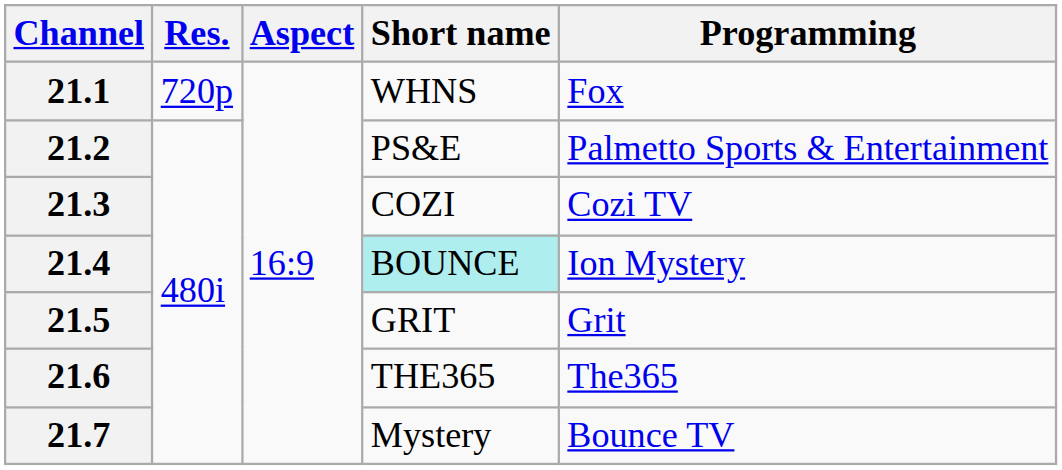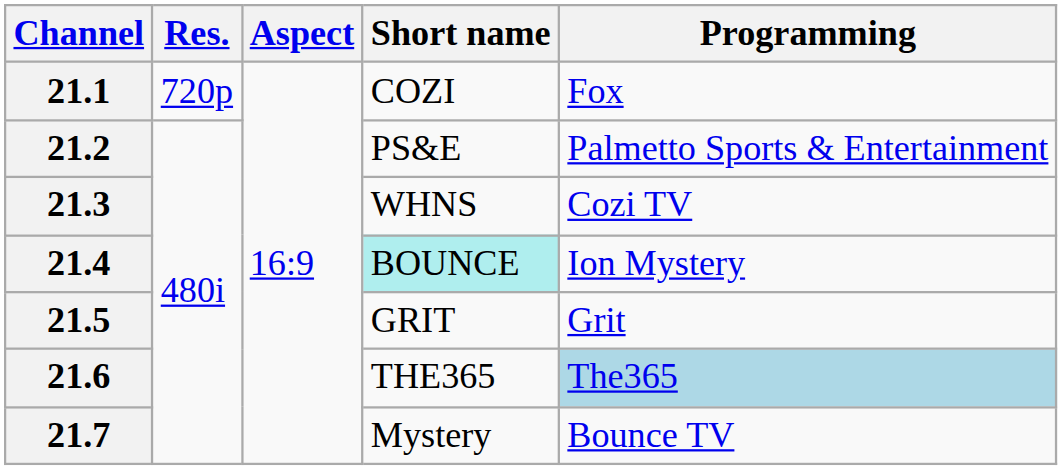21.1 | Short name: WHNS -> COZI
21.3 | Short name: COZI -> WHNS
21.6 | Programming: no background -> lightblue background
